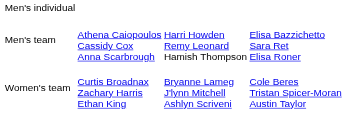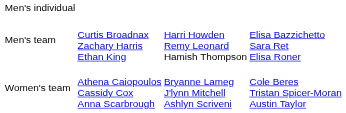Men's team | column 2: Athena Caiopoulos Cassidy Cox Anna Scarbrough -> Curtis Broadnax Zachary Harris Ethan King
Women's team | column 2: Curtis Broadnax Zachary Harris Ethan King -> Athena Caiopoulos Cassidy Cox Anna Scarbrough
